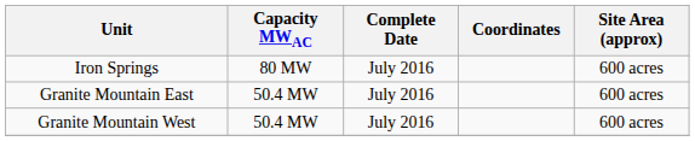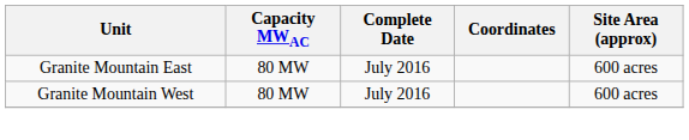- row: Iron Springs | 80 MW | July 2016 | 600 acres
Granite Mountain East | Capacity MWAC: 50.4 MW -> 80 MW
Granite Mountain West | Capacity MWAC: 50.4 MW -> 80 MW
